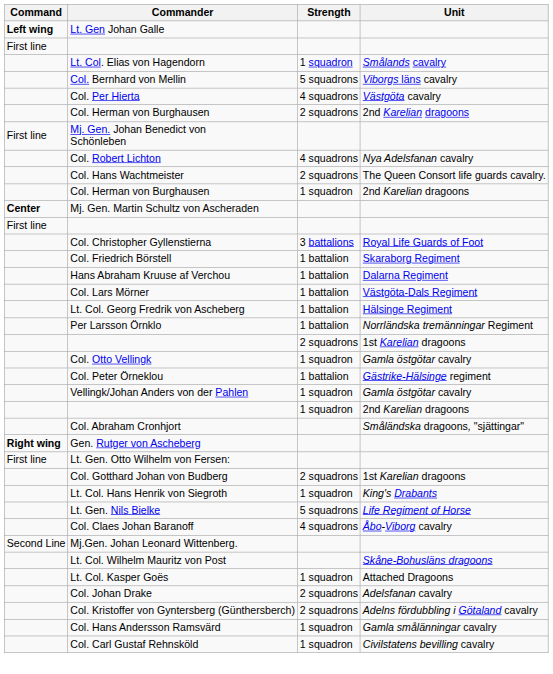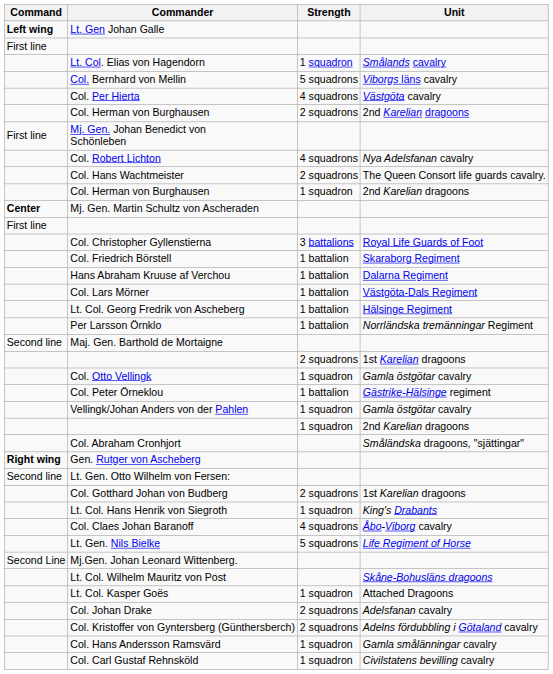+ row: Second line | Maj. Gen. Barthold de Mortaigne
Lt. Gen. Otto Wilhelm von Fersen: | Command: First line -> Second line
rows swapped: Lt. Gen. Nils Bielke <-> Col. Claes Johan Baranoff
